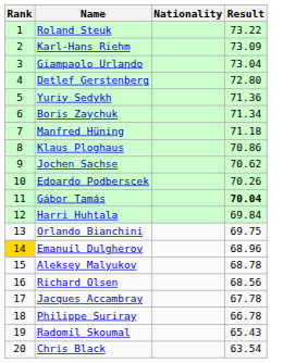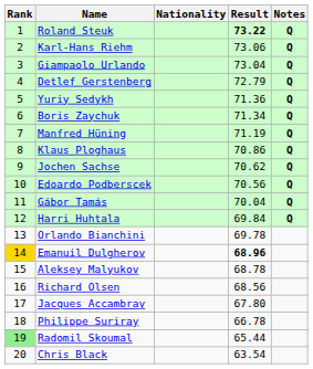+ column: Notes | Q | Q | Q | Q | Q | Q | Q | Q | Q | Q | Q | Q
Roland Steuk | Result: normal -> bold
Karl-Hans Riehm | Result: 73.09 -> 73.06
Detlef Gerstenberg | Result: 72.80 -> 72.79
Manfred Hüning | Result: 71.18 -> 71.19
Edoardo Podberscek | Result: 70.26 -> 70.56
Gábor Tamás | Result: bold -> normal
Orlando Bianchini | Result: 69.75 -> 69.78
Emanuil Dulgherov | Result: normal -> bold
Jacques Accambray | Result: 67.78 -> 67.80
Radomil Skoumal | Rank: no background -> lightgreen background
Radomil Skoumal | Result: 65.43 -> 65.44
